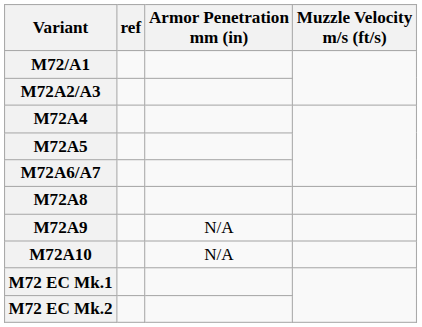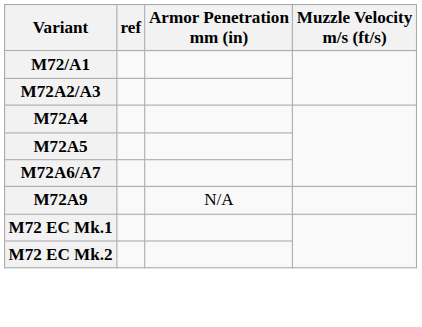- row: M72A8
- row: M72A10 | N/A
